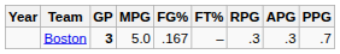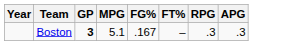- column: PPG | .7
Boston | MPG: 5.0 -> 5.1
